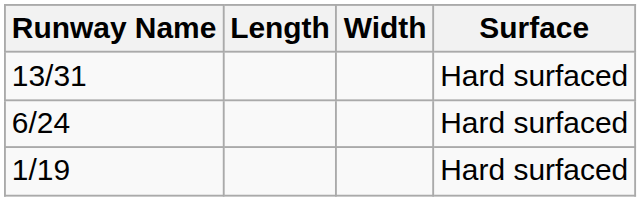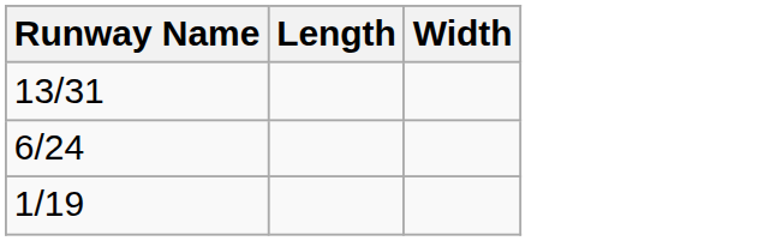- column: Surface | Hard surfaced | Hard surfaced | Hard surfaced
